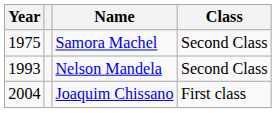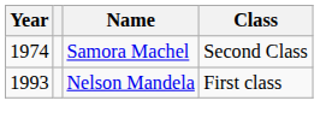Samora Machel | Year: 1975 -> 1974
Nelson Mandela | Class: Second Class -> First class
- row: 2004 | Joaquim Chissano | First class
